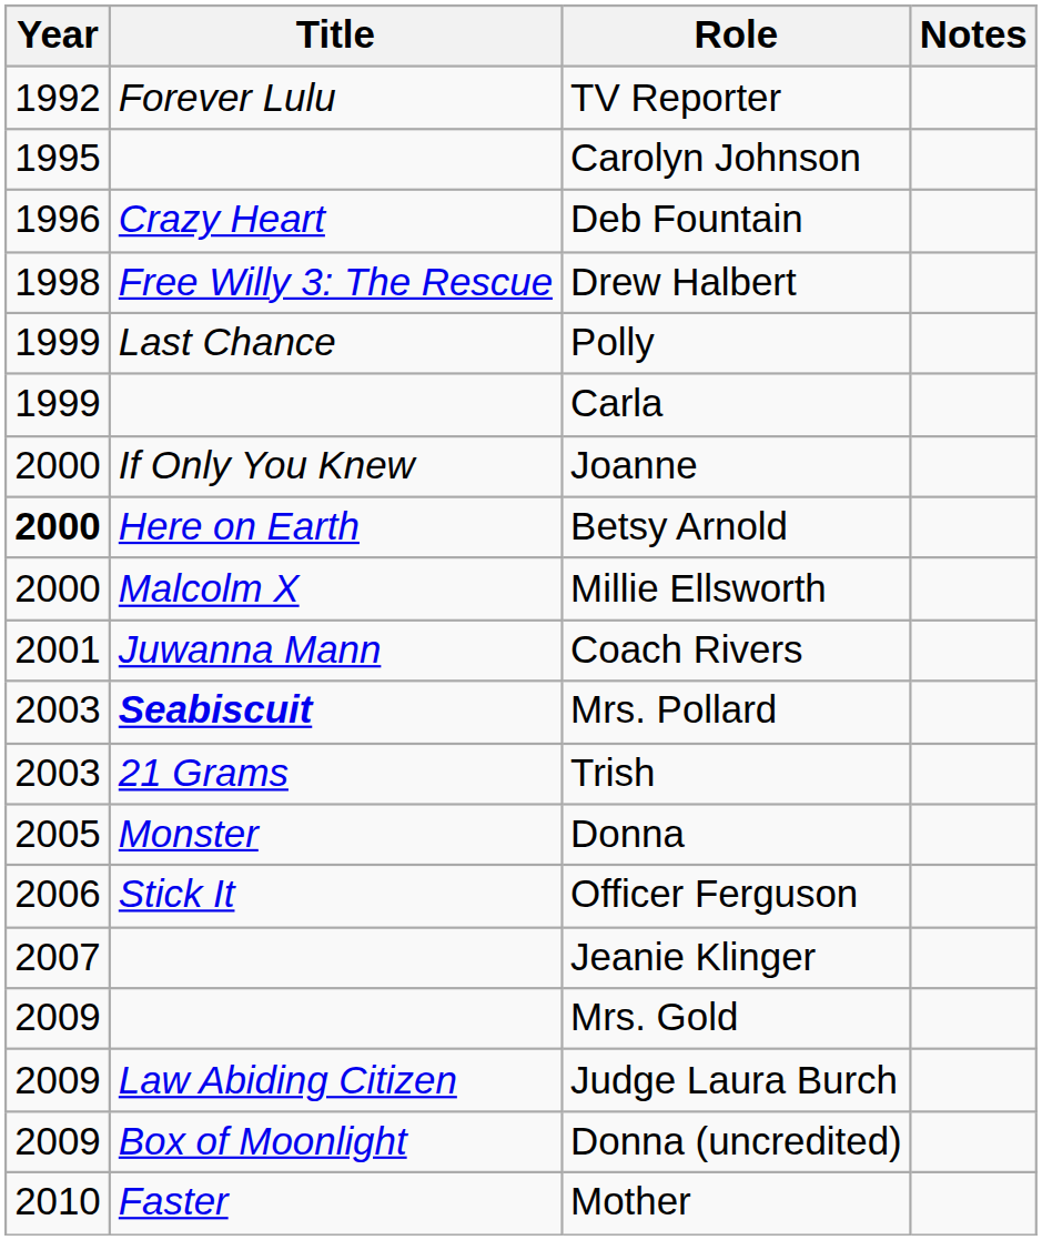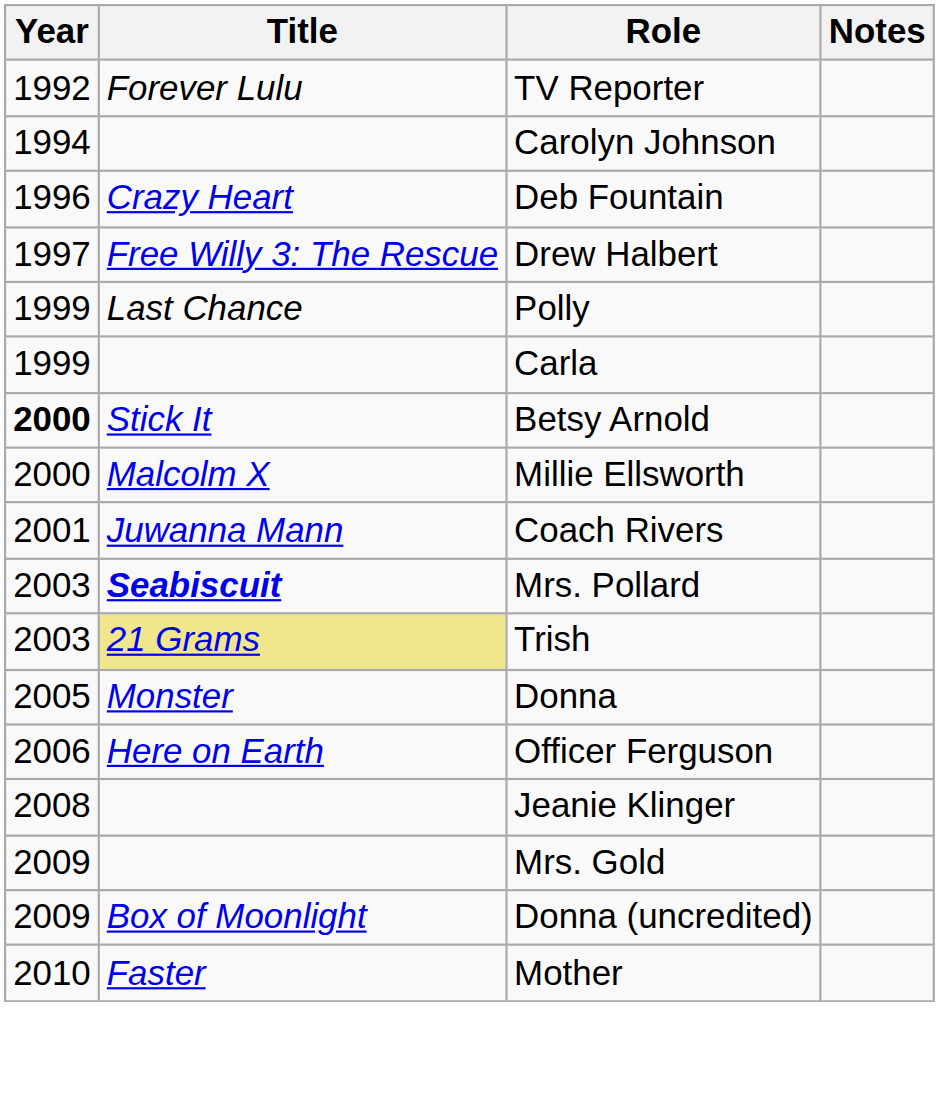Carolyn Johnson | Year: 1995 -> 1994
Drew Halbert | Year: 1998 -> 1997
- row: 2000 | If Only You Knew | Joanne
Betsy Arnold | Title: Here on Earth -> Stick It
Trish | Title: no background -> khaki background
Officer Ferguson | Title: Stick It -> Here on Earth
Jeanie Klinger | Year: 2007 -> 2008
- row: 2009 | Law Abiding Citizen | Judge Laura Burch
